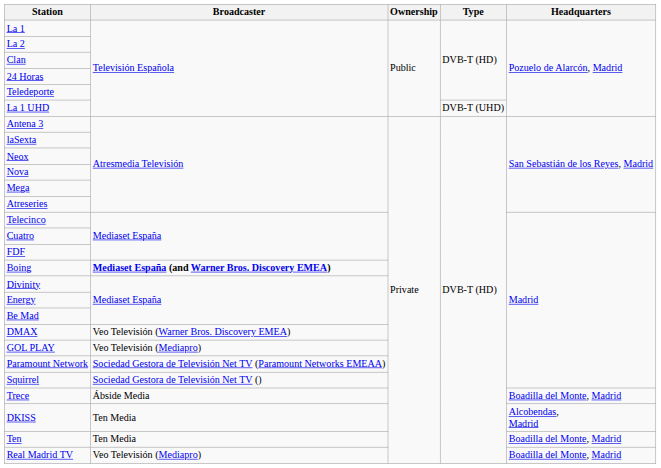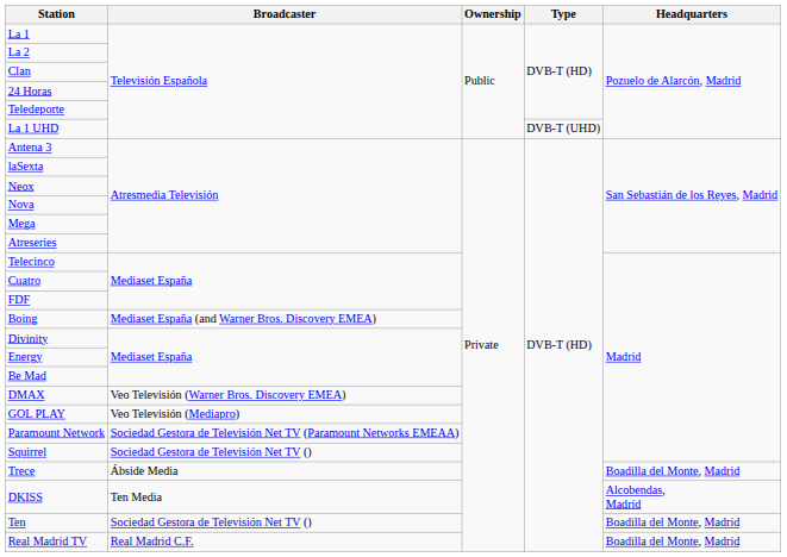Boing | Broadcaster: bold -> normal
Ten | Broadcaster: Ten Media -> Sociedad Gestora de Televisión Net TV ()
Real Madrid TV | Broadcaster: Veo Televisión (Mediapro) -> Real Madrid C.F.
